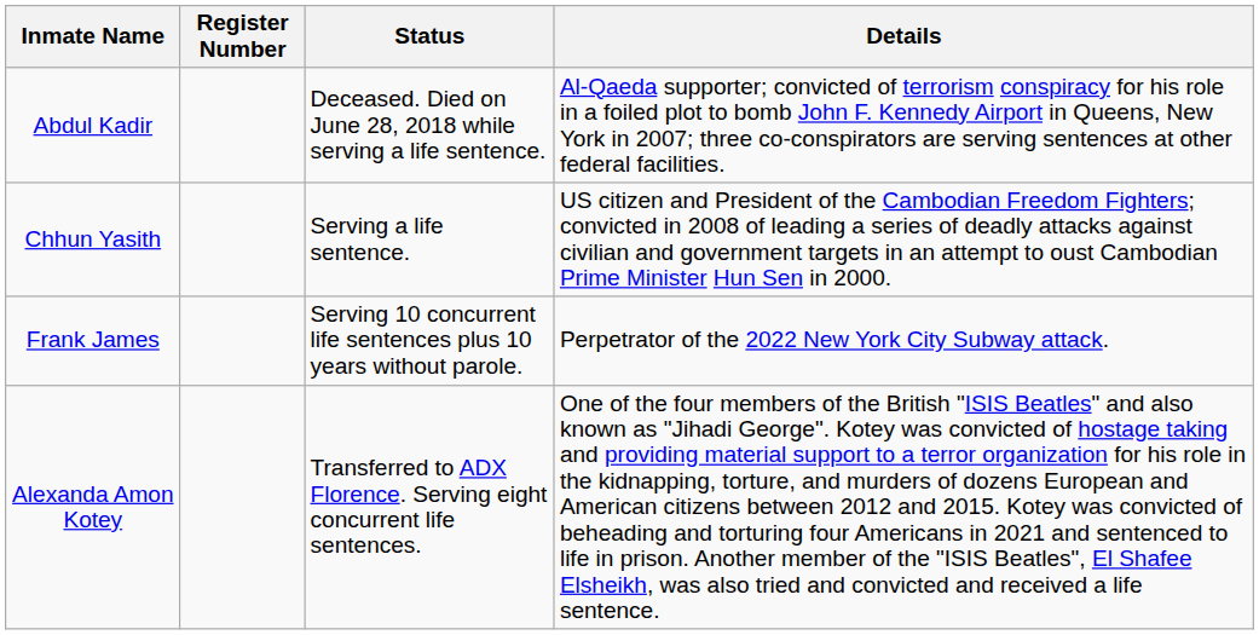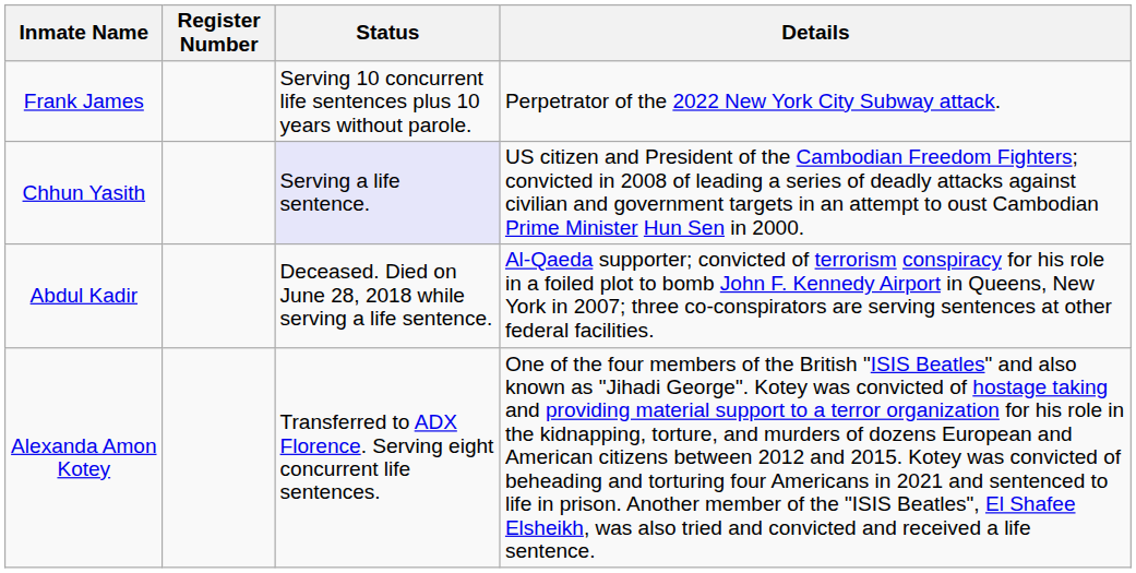rows swapped: Abdul Kadir <-> Frank James
Chhun Yasith | Status: no background -> lavender background
